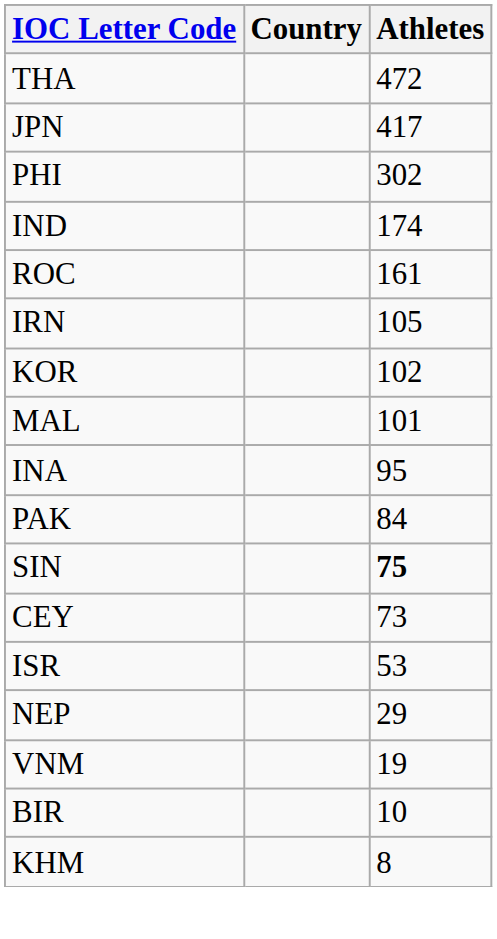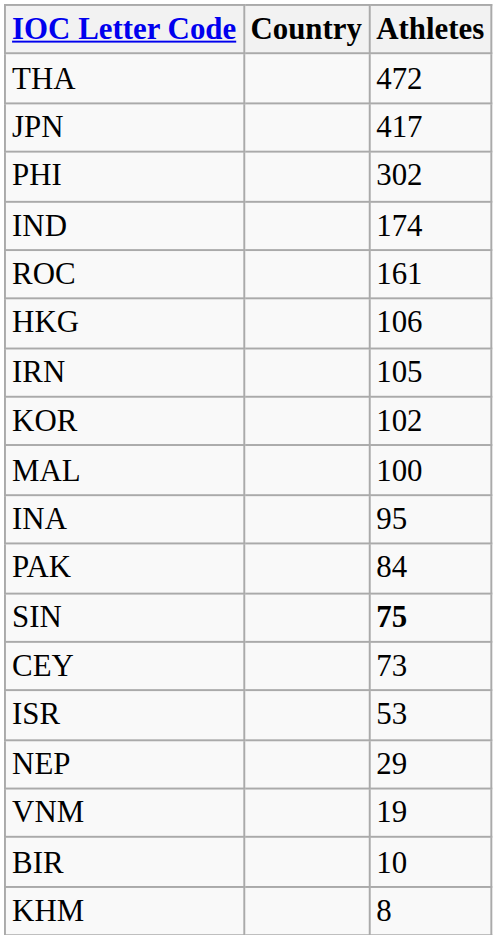+ row: HKG | 106
MAL | Athletes: 101 -> 100
